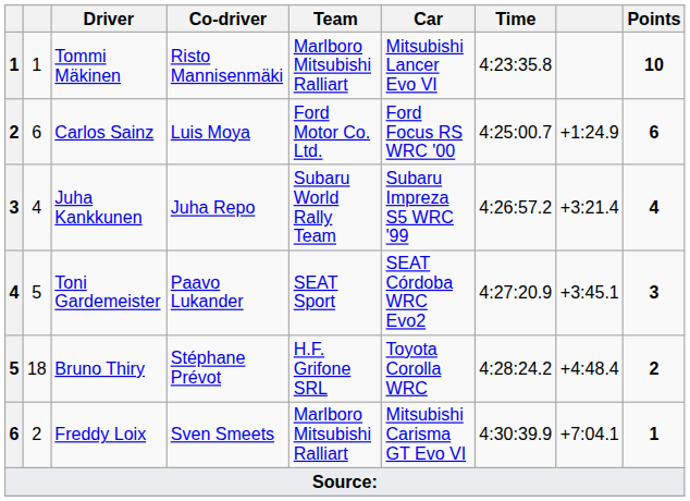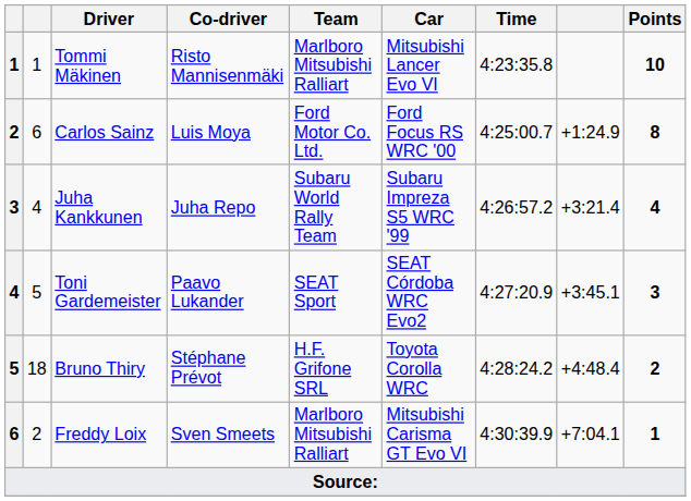Carlos Sainz | Points: 6 -> 8
